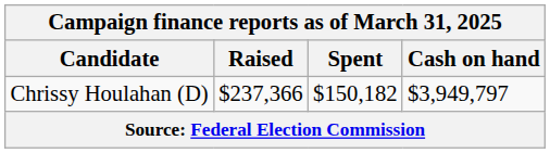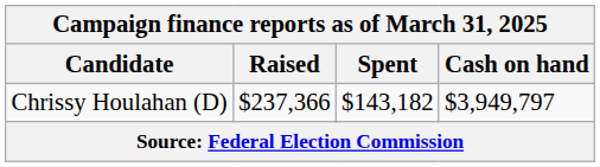Chrissy Houlahan (D) | Spent: $150,182 -> $143,182
